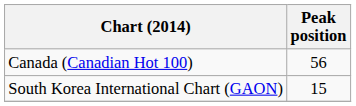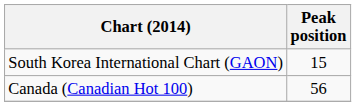rows swapped: Canada (Canadian Hot 100) <-> South Korea International Chart (GAON)
